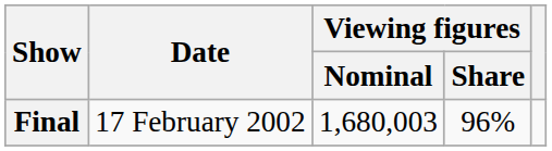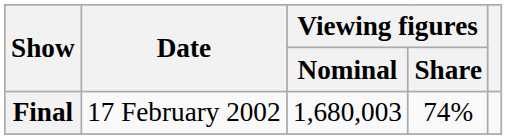Final | Viewing figures / Share: 96% -> 74%
